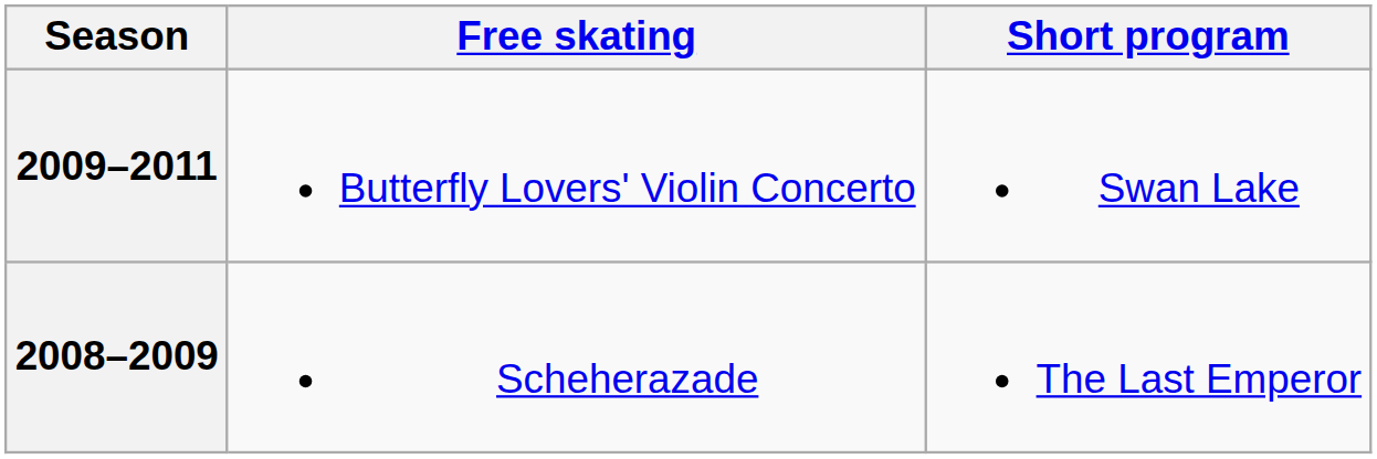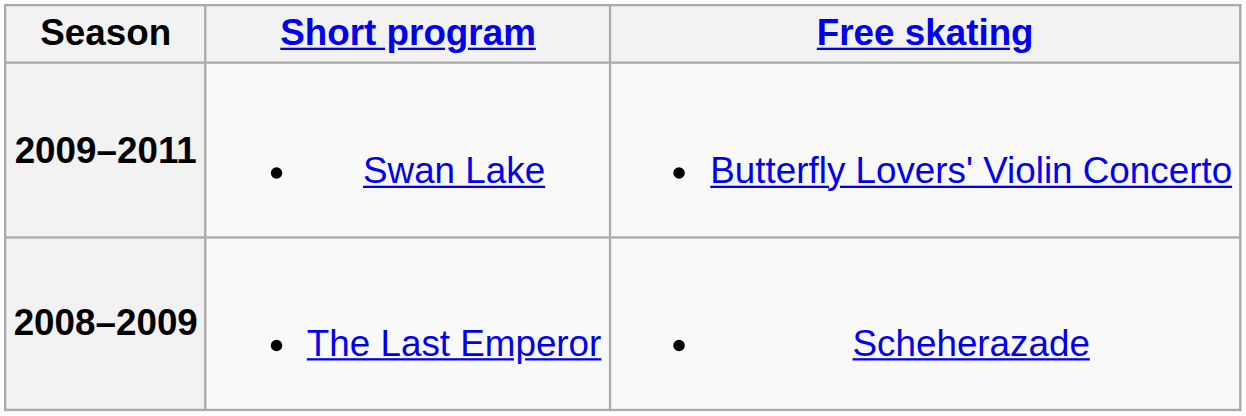columns swapped: Short program <-> Free skating
